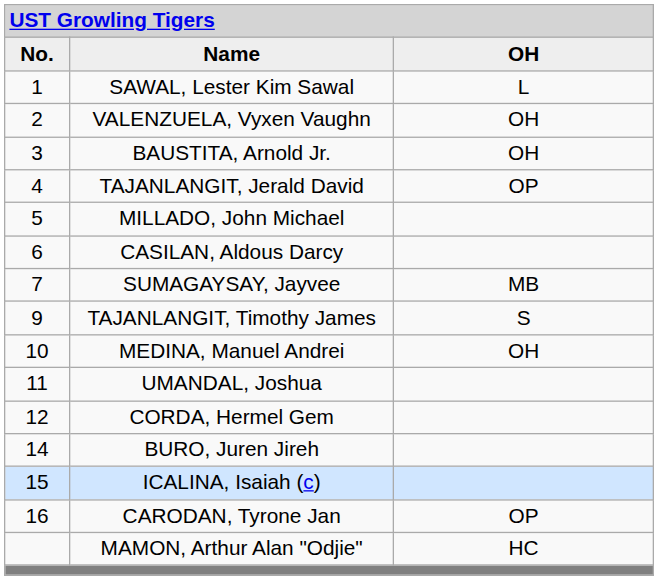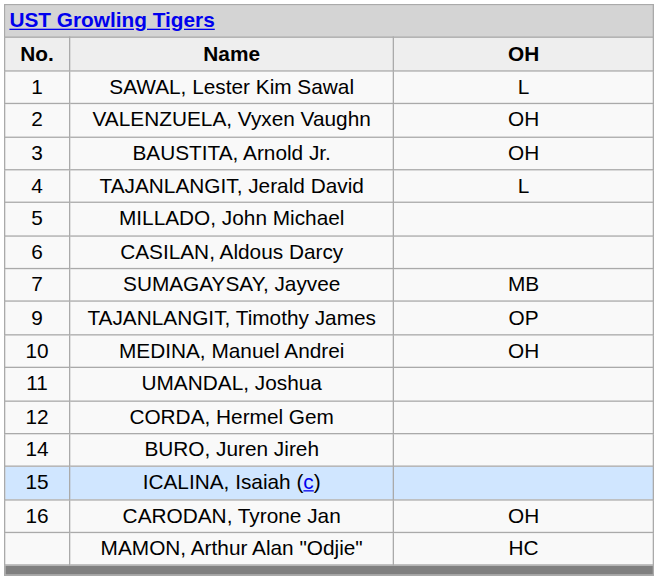TAJANLANGIT, Jerald David | column 3: OP -> L
TAJANLANGIT, Timothy James | column 3: S -> OP
CARODAN, Tyrone Jan | column 3: OP -> OH
